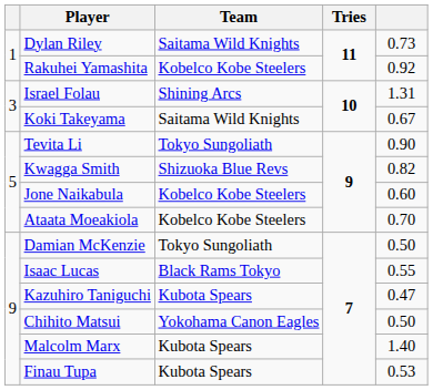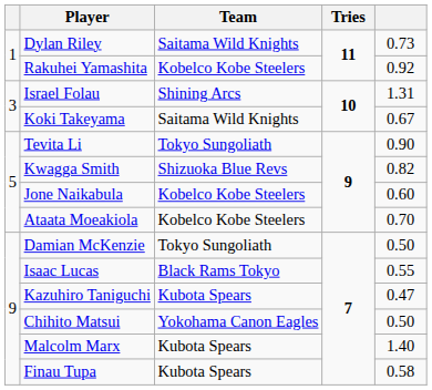Finau Tupa | column 5: 0.53 -> 0.58
